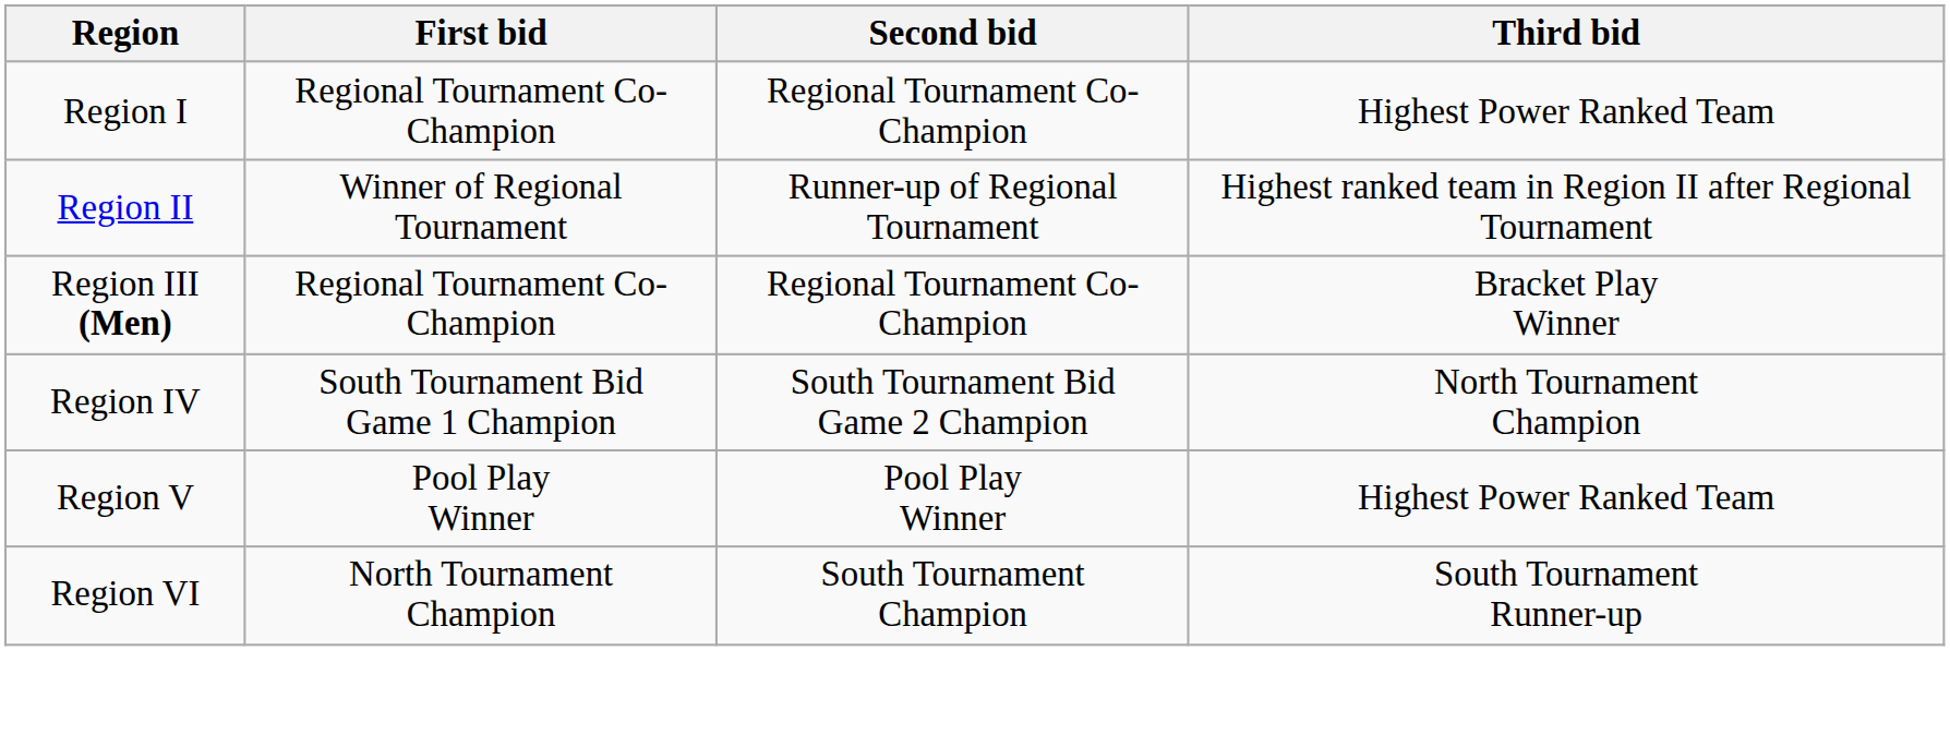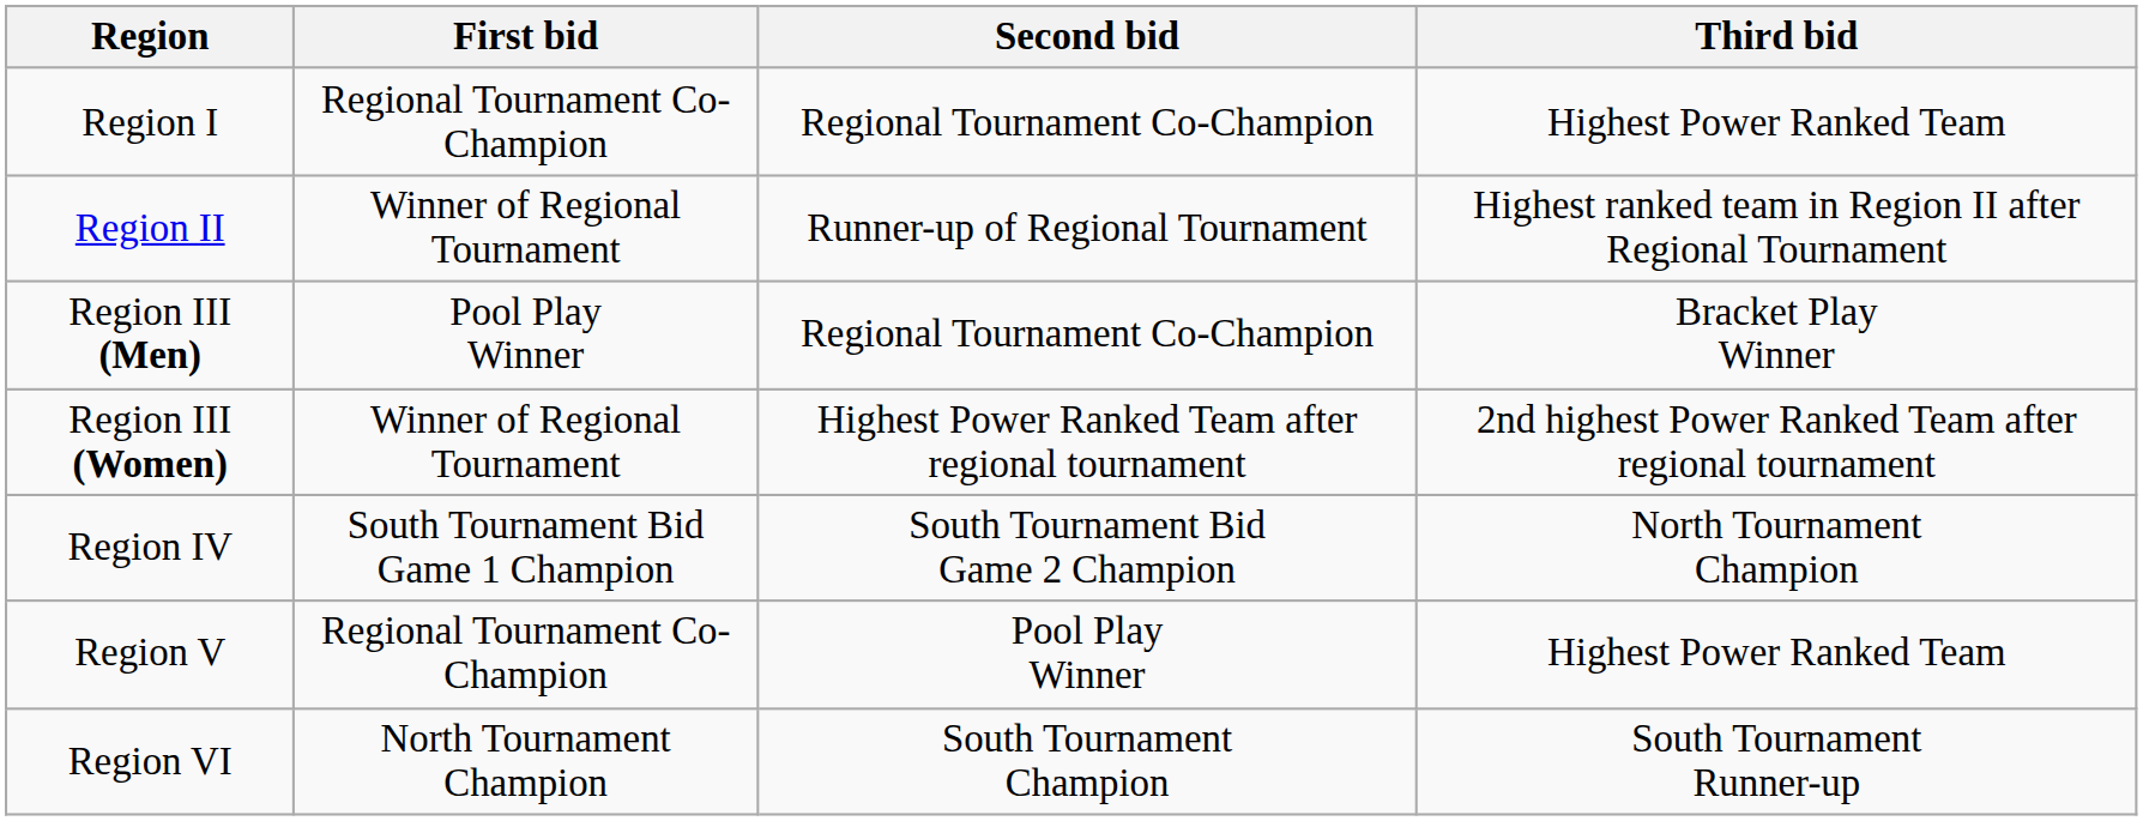Region III (Men) | First bid: Regional Tournament Co-Champion -> Pool Play Winner
+ row: Region III (Women) | Winner of Regional Tournament | Highest Power Ranked Team after regional tournament | 2nd highest Power Ranked Team after regional tournament
Region V | First bid: Pool Play Winner -> Regional Tournament Co-Champion
